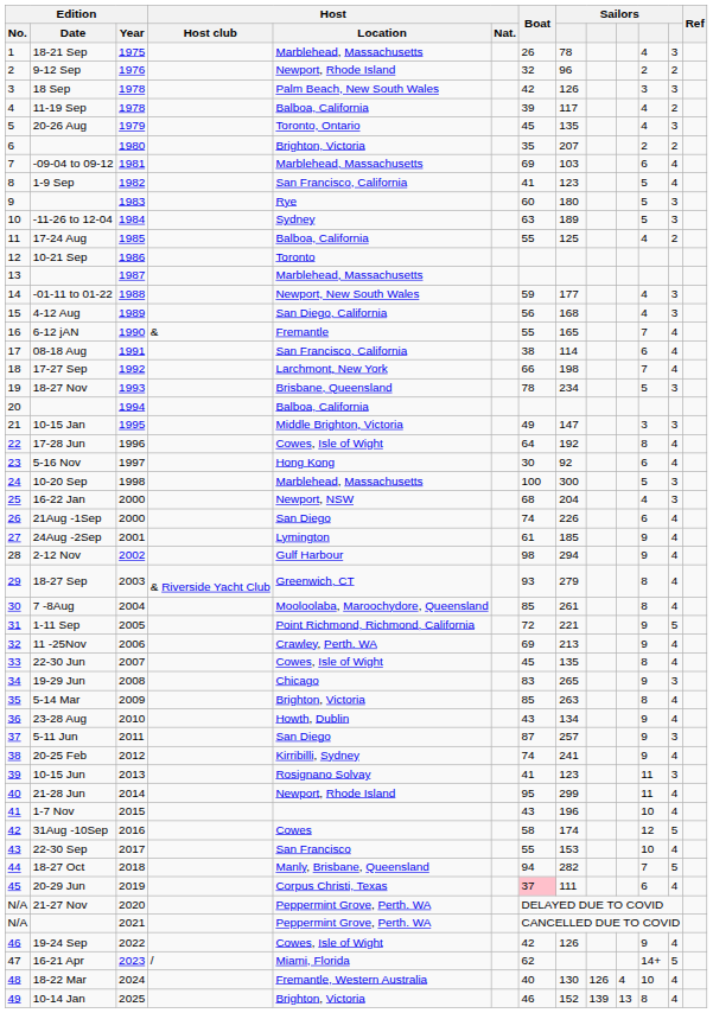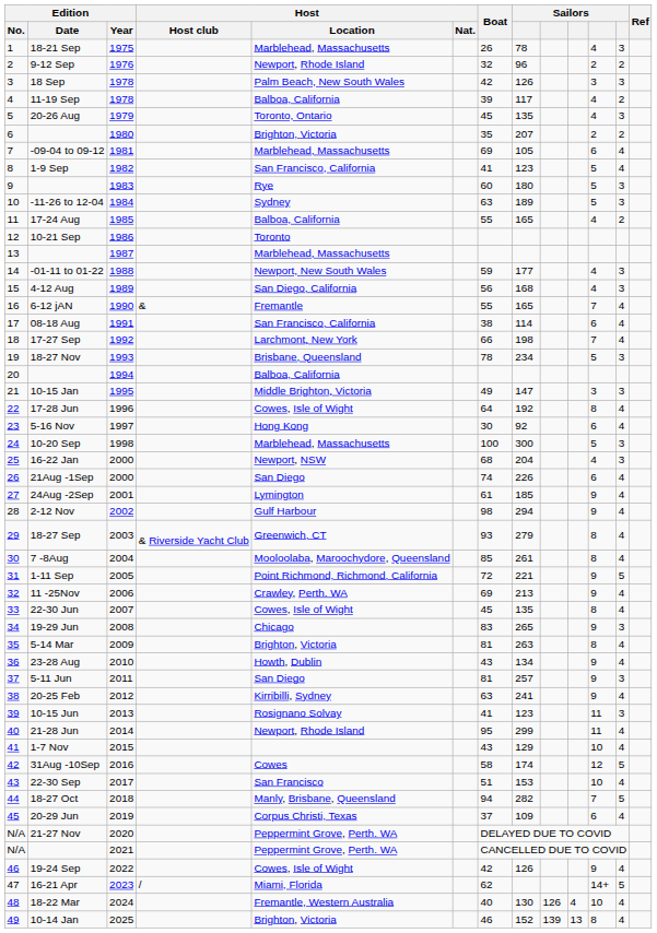-09-04 to 09-12 | column 8: 103 -> 105
17-24 Aug | column 8: 125 -> 165
5-14 Mar | Boat: 85 -> 81
5-11 Jun | Boat: 87 -> 81
20-25 Feb | Boat: 74 -> 63
1-7 Nov | column 8: 196 -> 129
22-30 Sep | Boat: 55 -> 51
20-29 Jun | Boat: pink background -> no background
20-29 Jun | column 8: 111 -> 109
